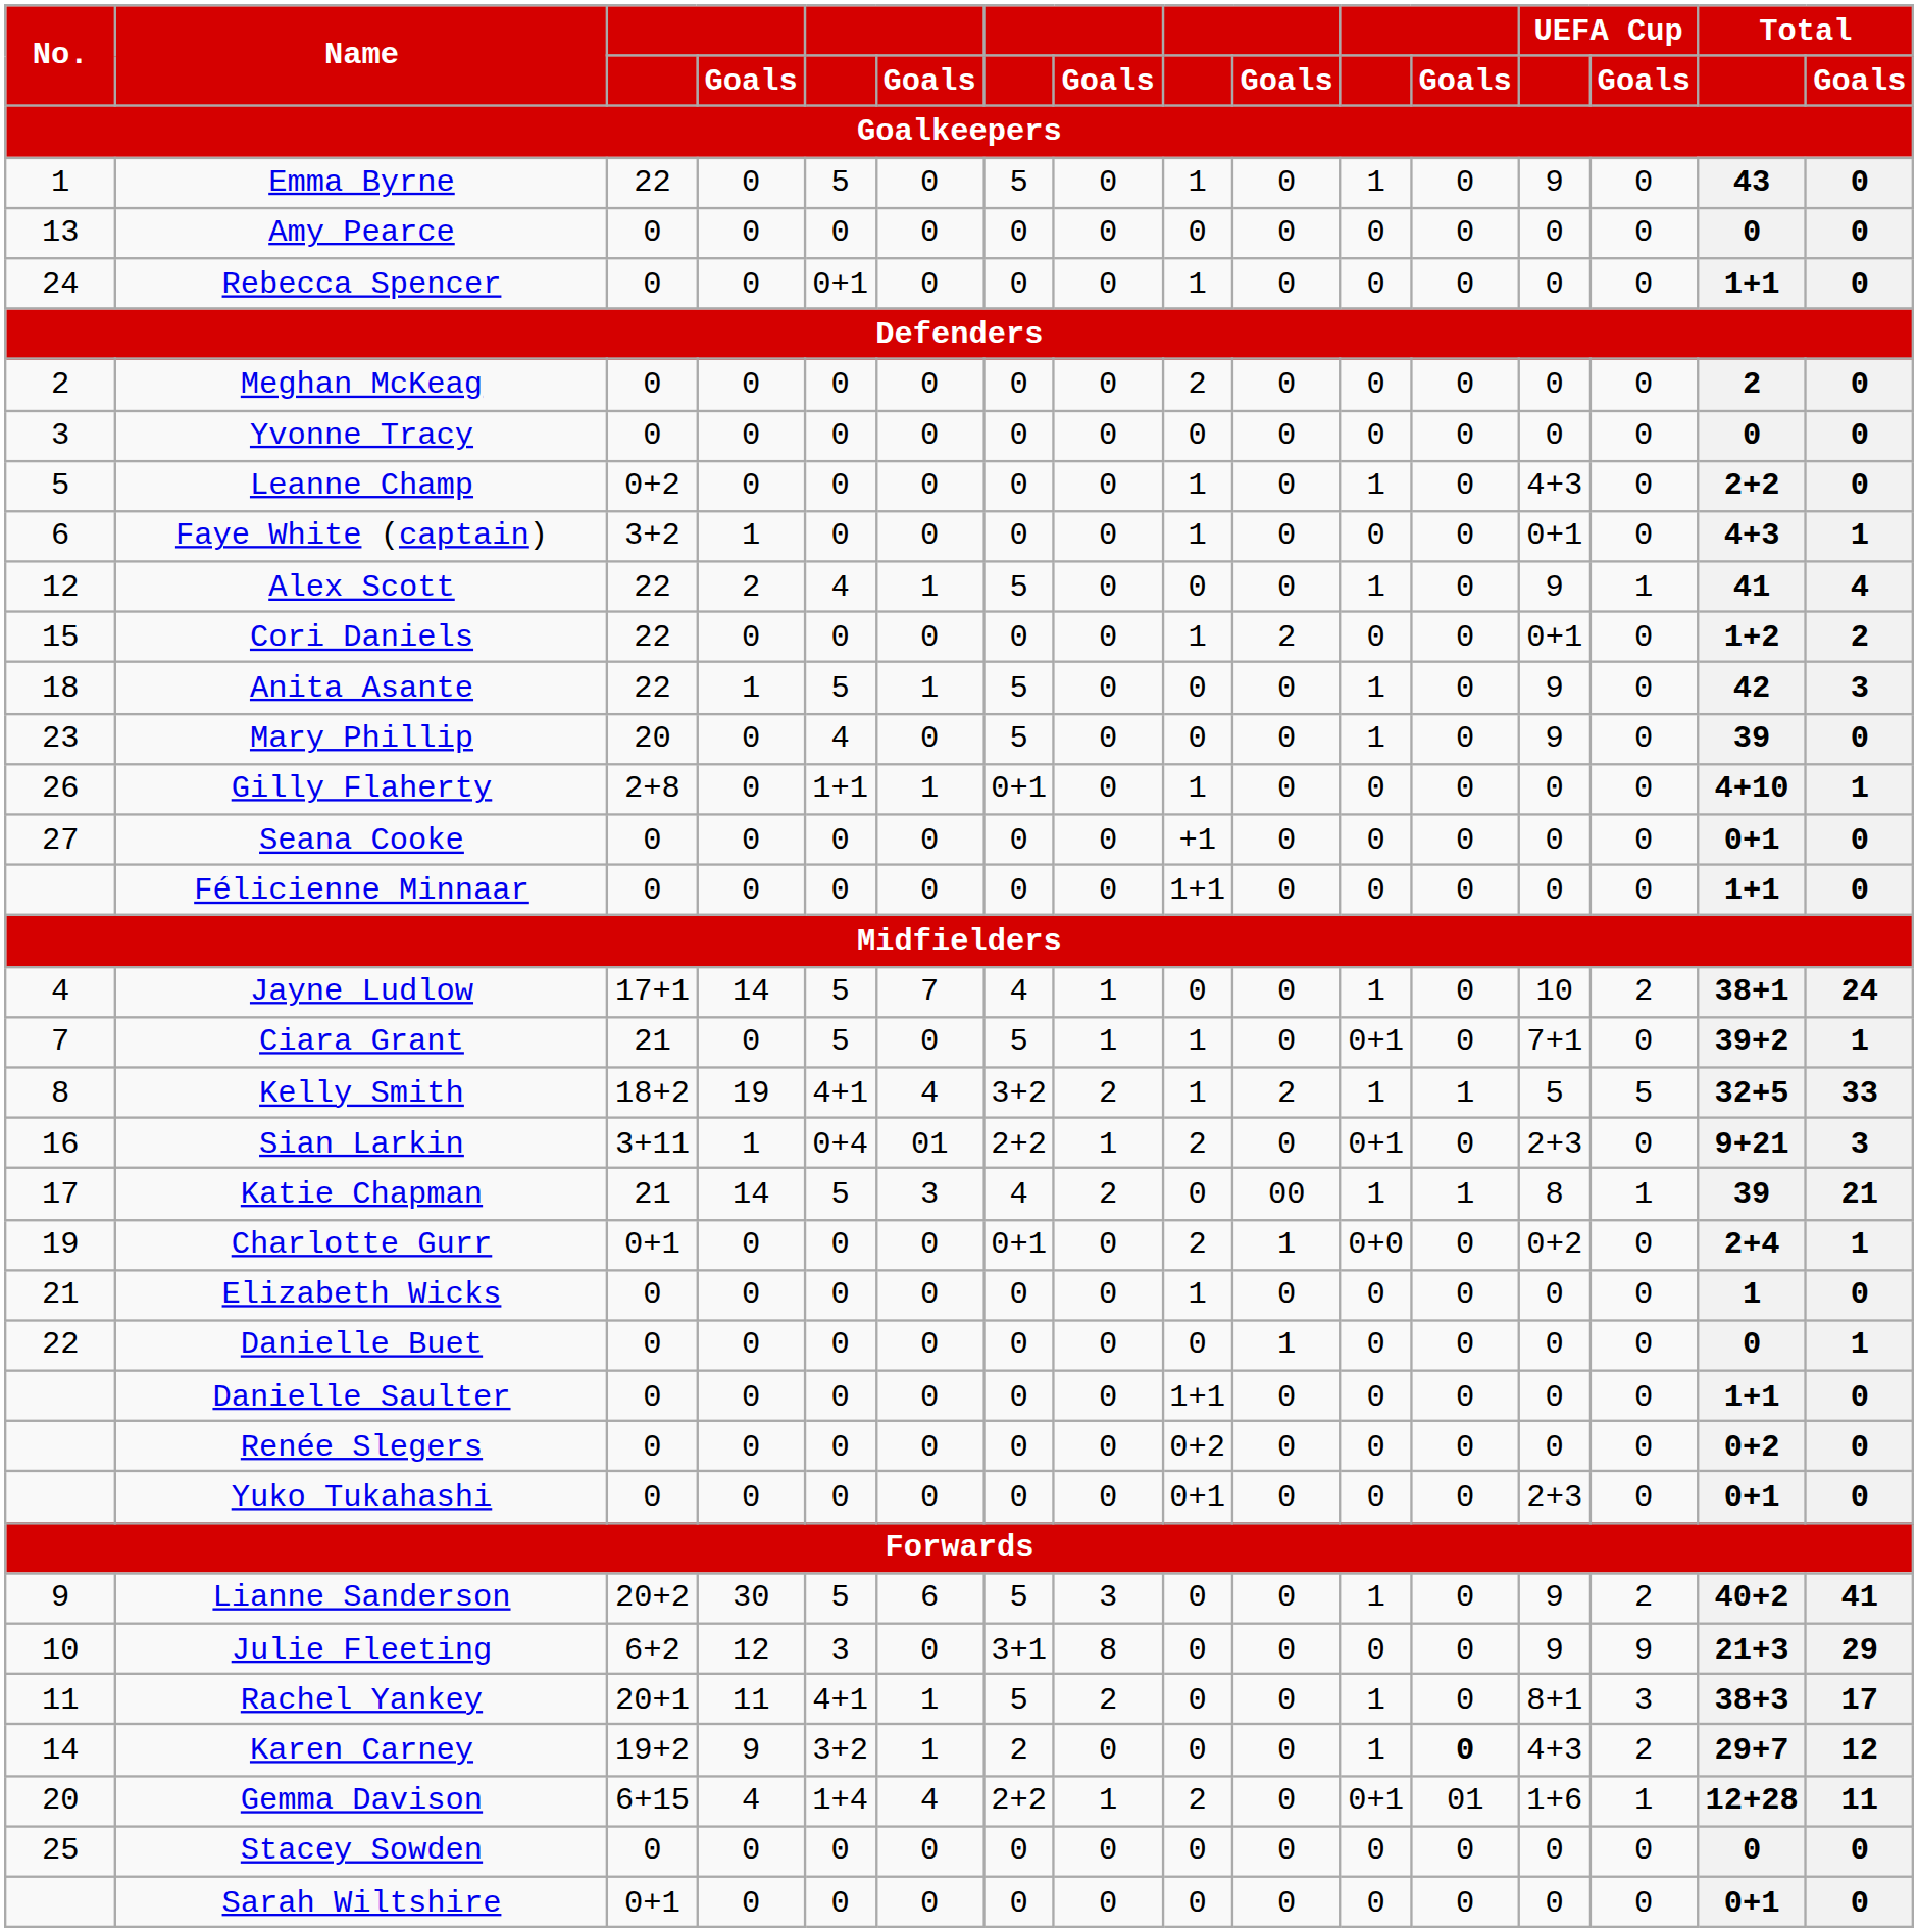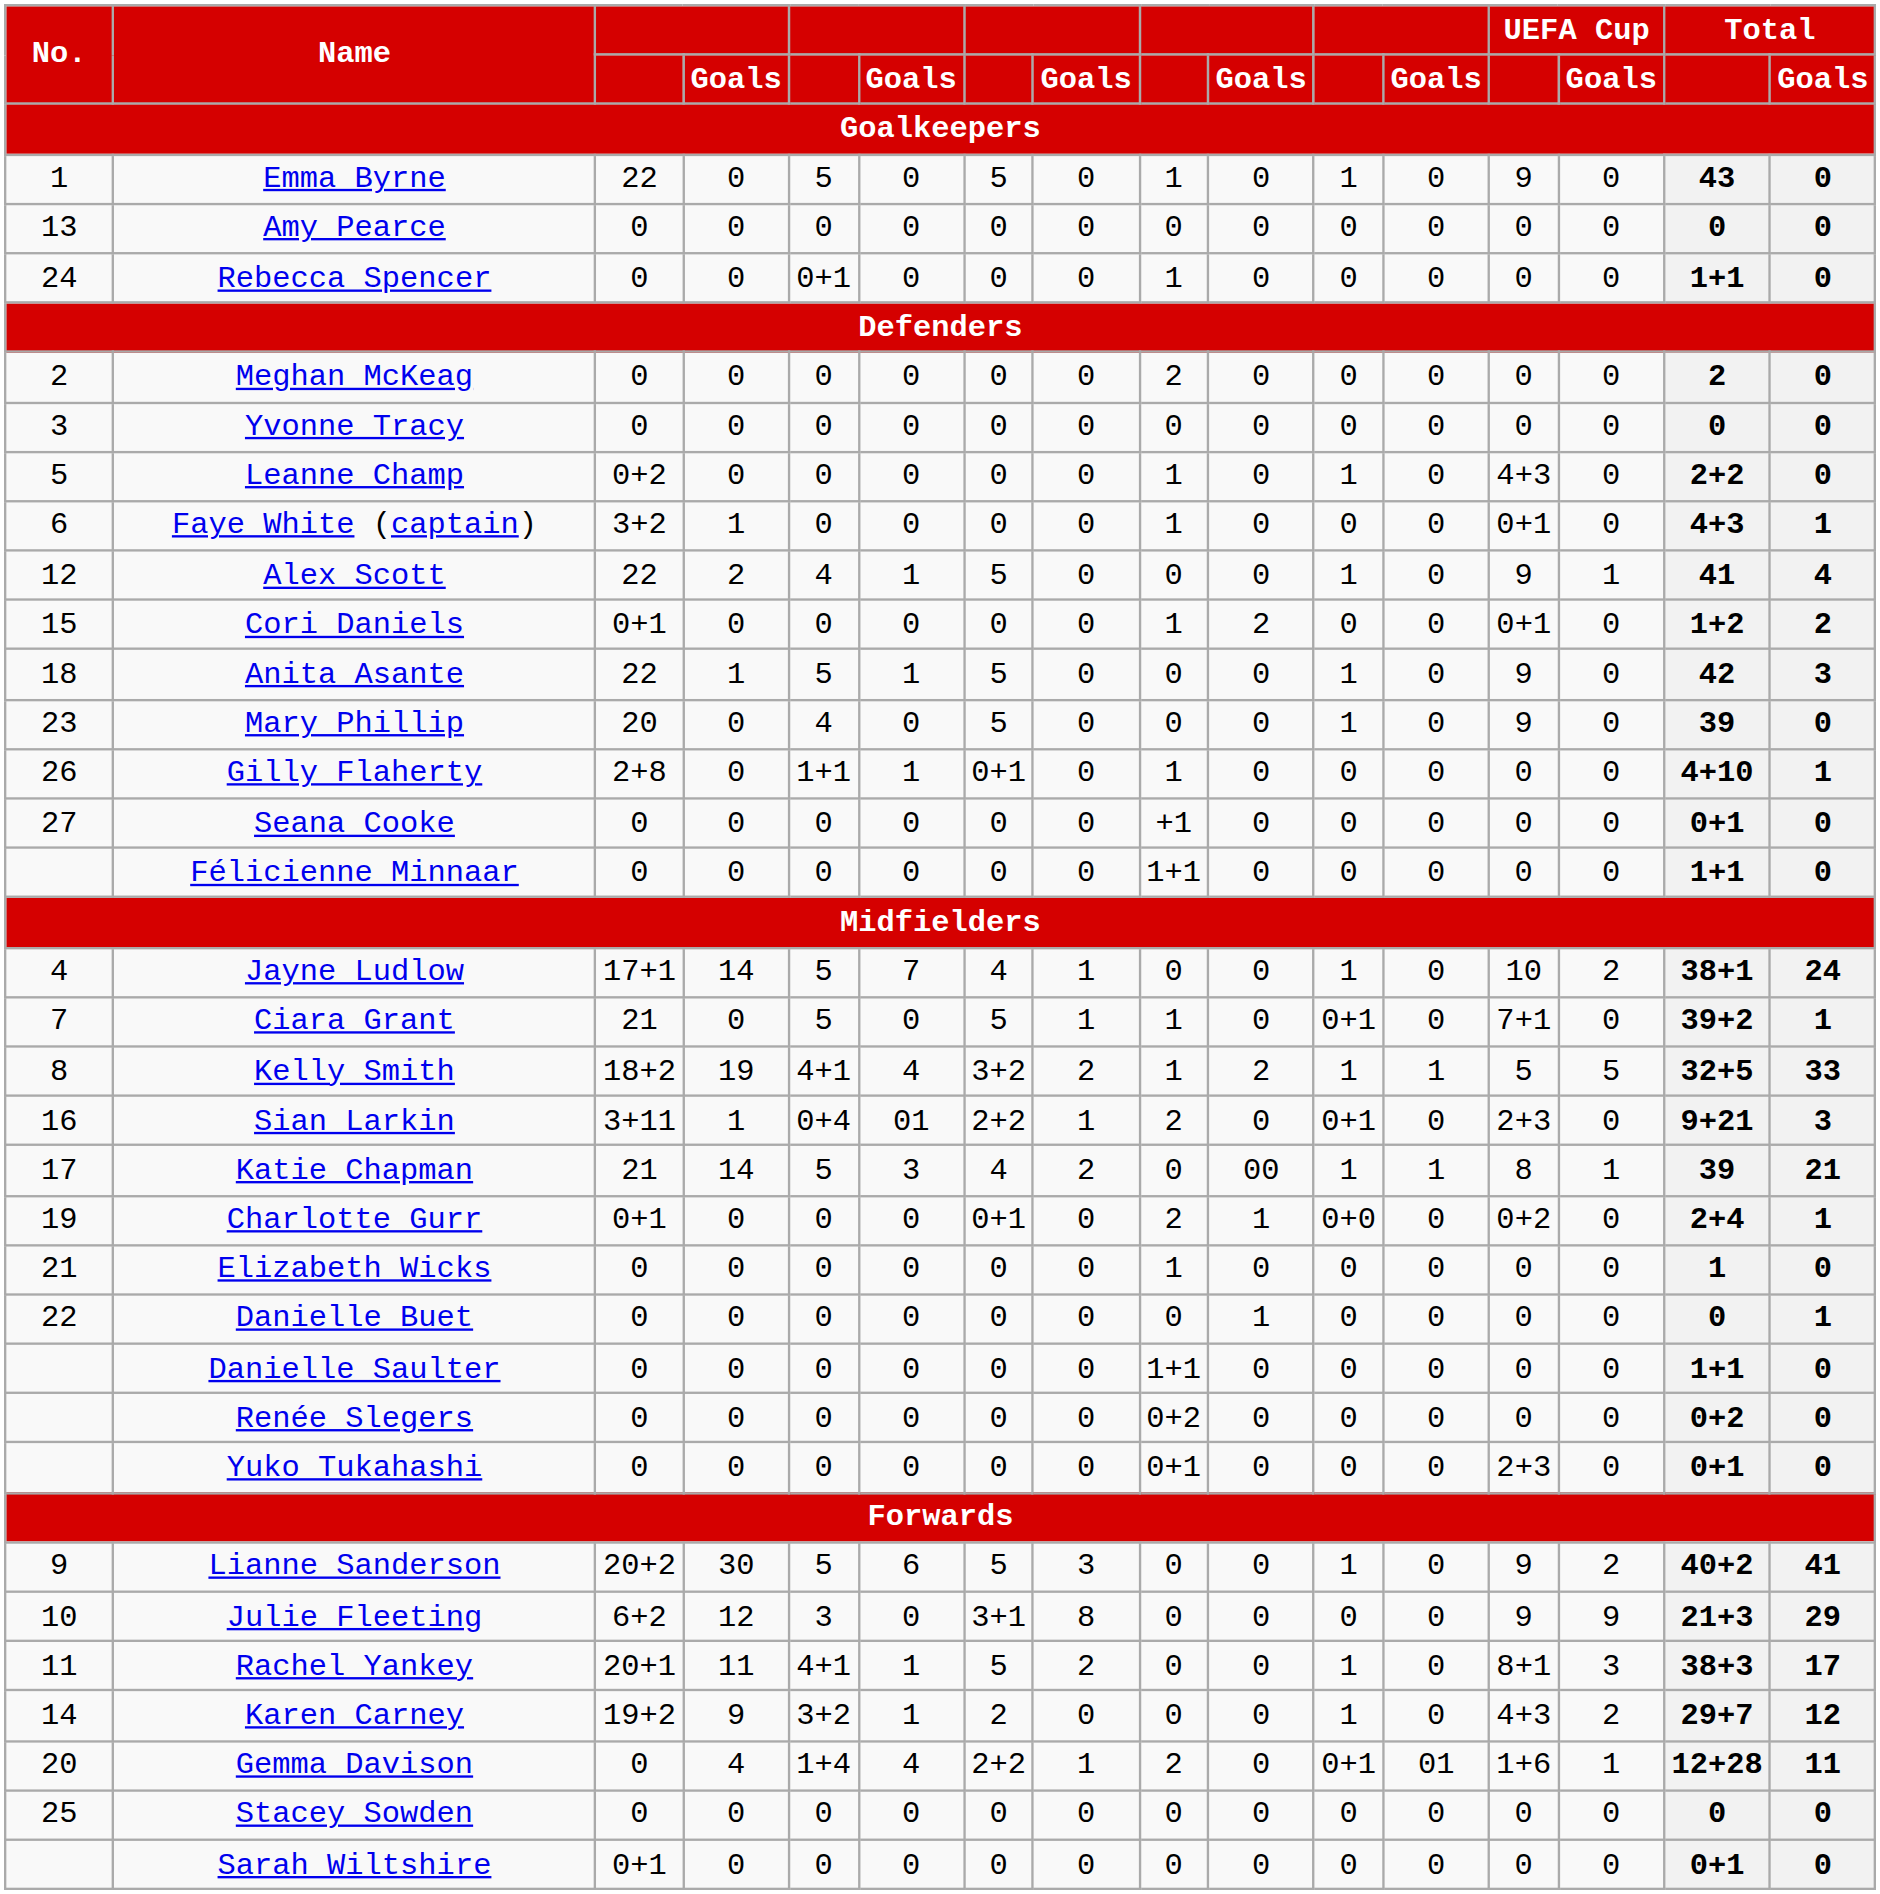Cori Daniels | column 3: 22 -> 0+1
Karen Carney | column 12: bold -> normal
Gemma Davison | column 3: 6+15 -> 0
